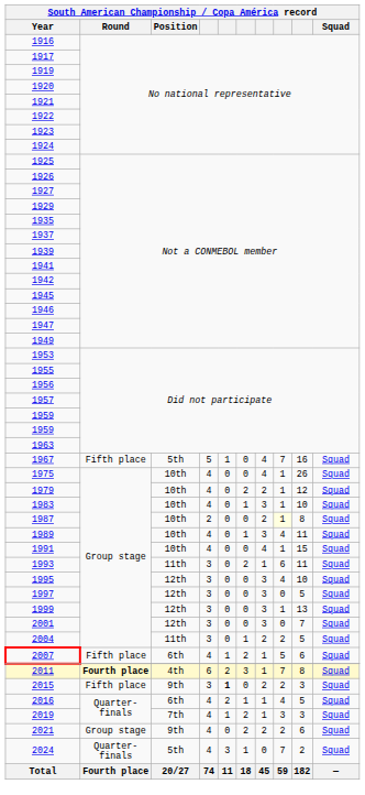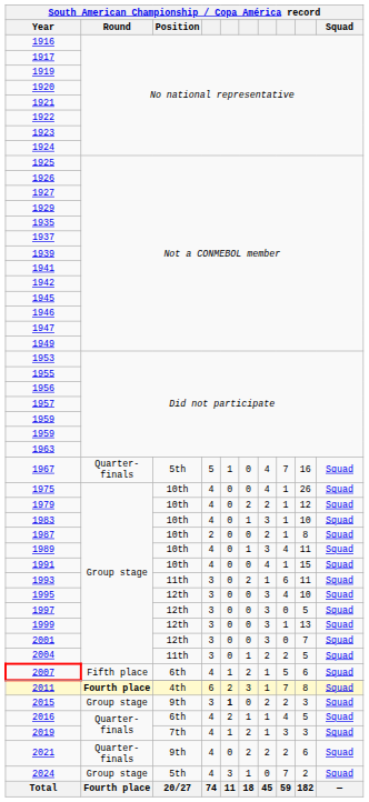1967 | Round: Fifth place -> Quarter-finals
1987 | column 8: lightyellow background -> no background
2015 | Round: Fifth place -> Group stage
2021 | Round: Group stage -> Quarter-finals
2024 | Round: Quarter-finals -> Group stage
